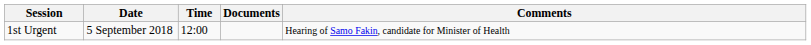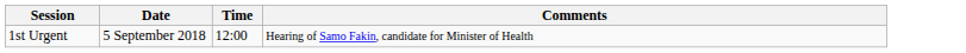- column: Documents
